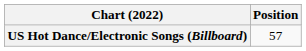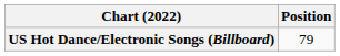US Hot Dance/Electronic Songs (Billboard) | Position: 57 -> 79
